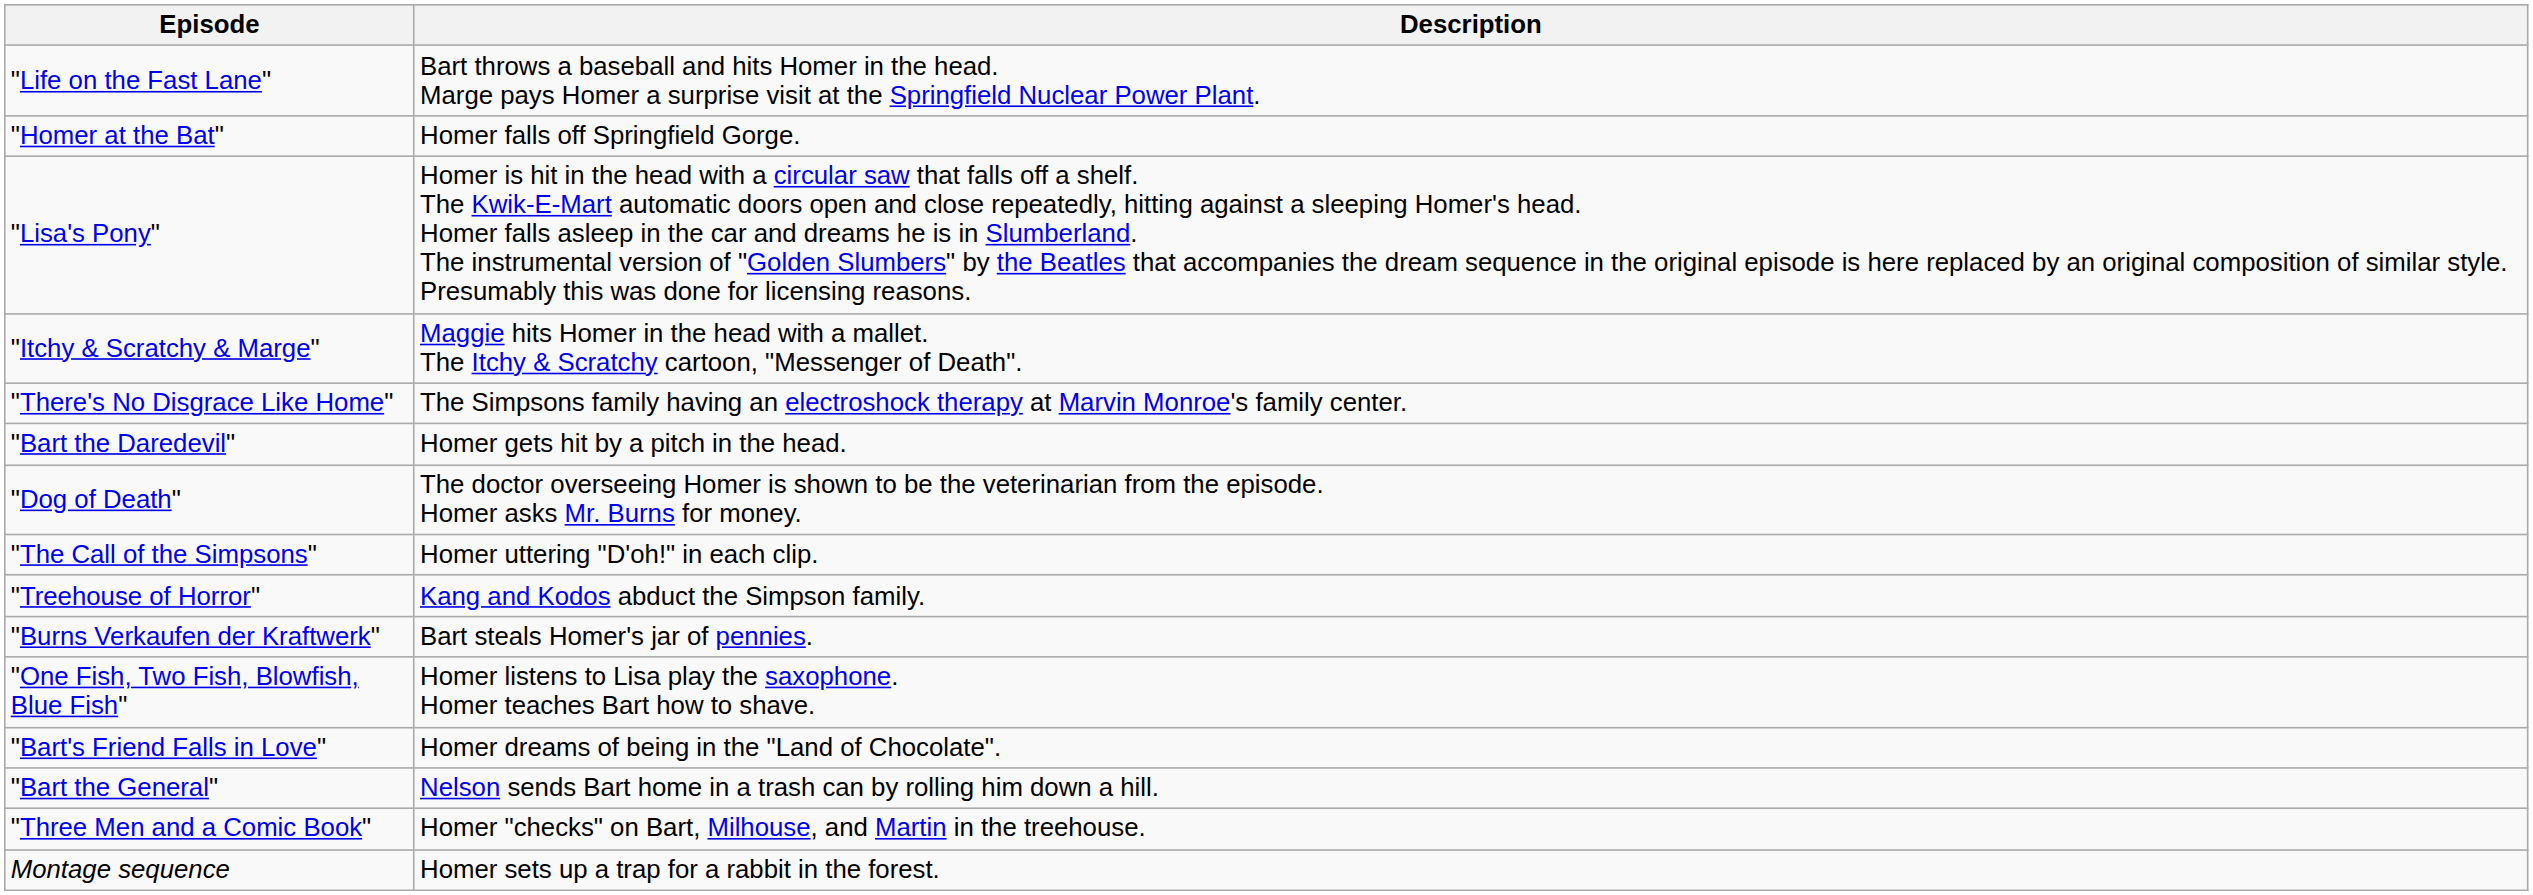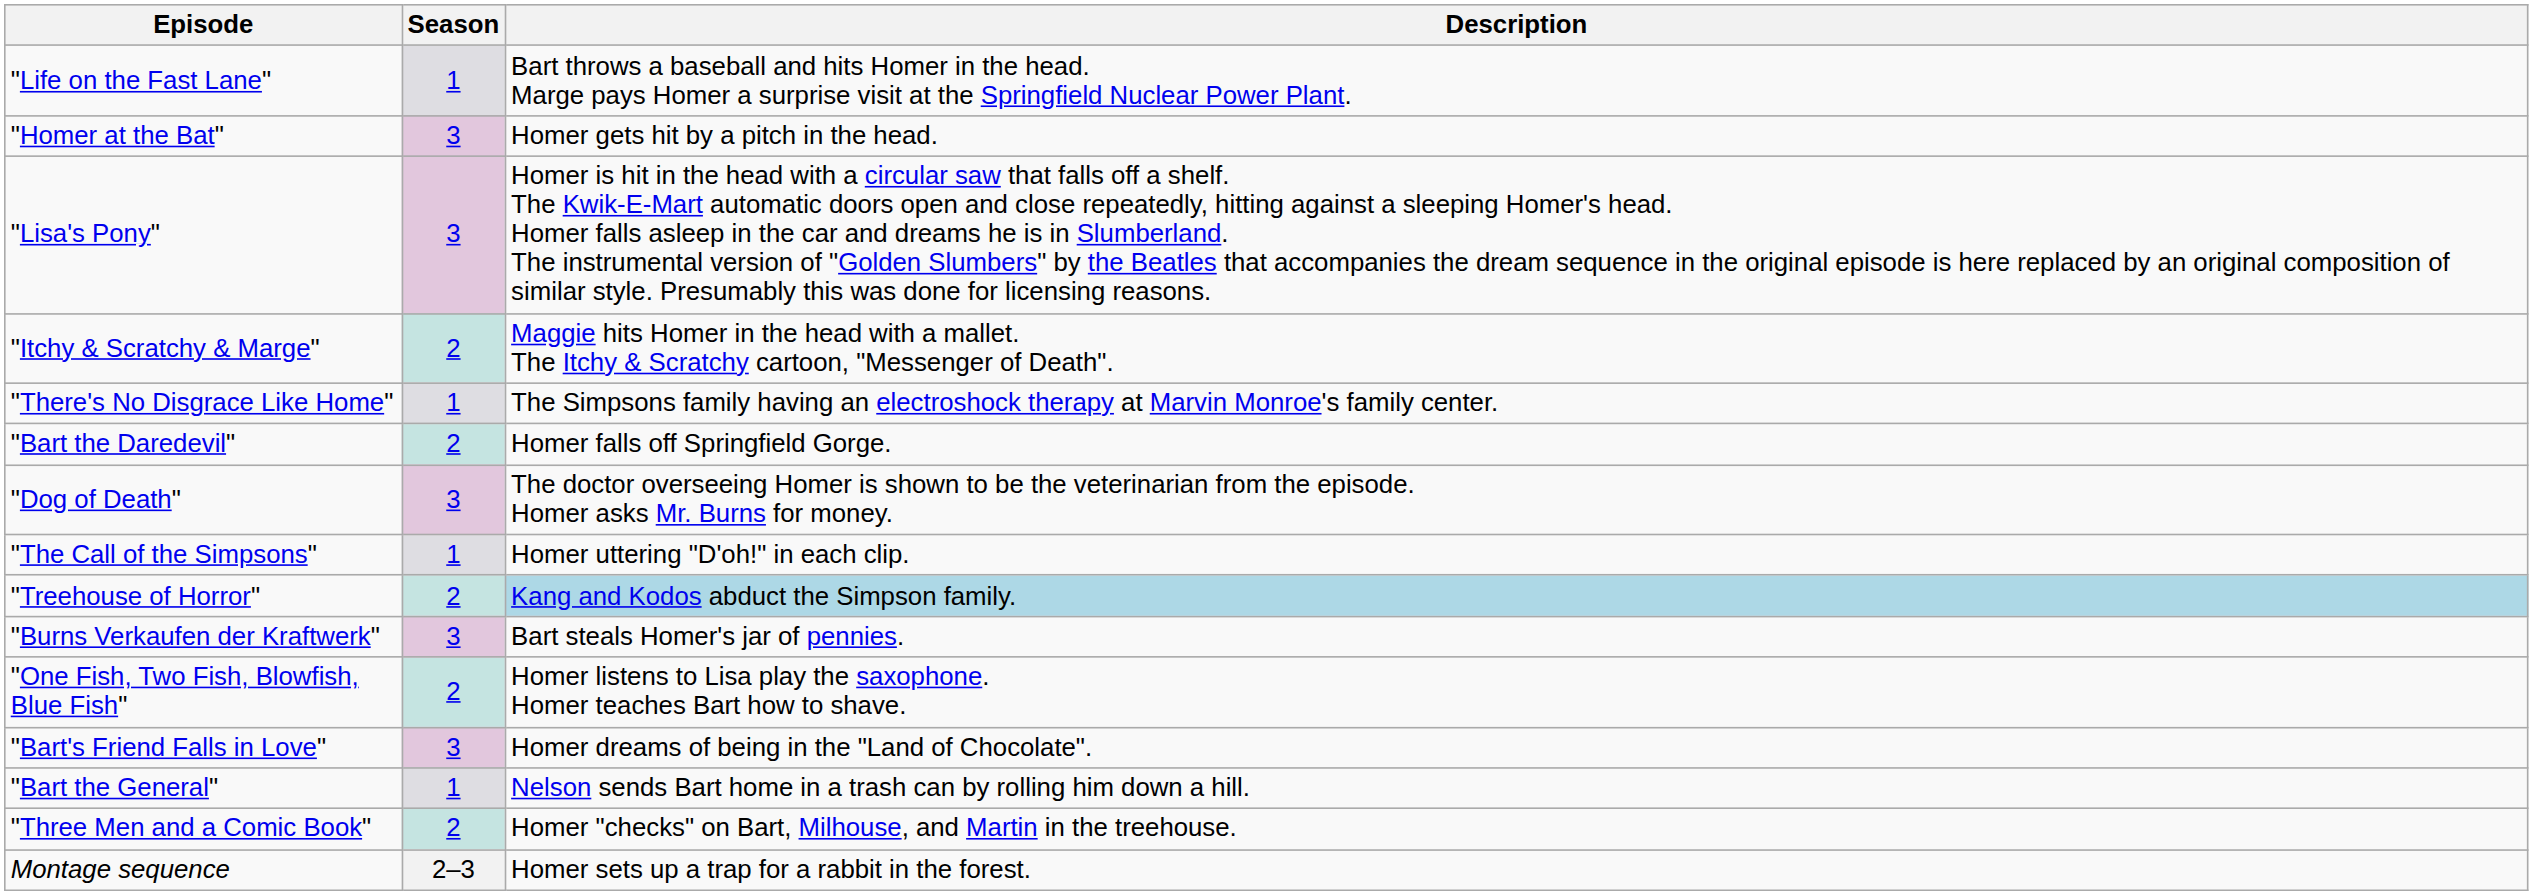+ column: Season | 1 | 3 | 3 | 2 | 1 | 2 | 3 | 1 | 2 | 3 | 2 | 3 | 1 | 2 | 2–3
"Homer at the Bat" | Description: Homer falls off Springfield Gorge. -> Homer gets hit by a pitch in the head.
"Bart the Daredevil" | Description: Homer gets hit by a pitch in the head. -> Homer falls off Springfield Gorge.
"Treehouse of Horror" | Description: no background -> lightblue background
